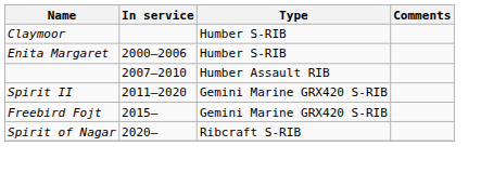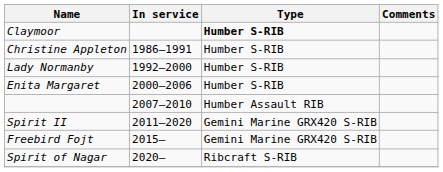Claymoor | Type: normal -> bold
+ row: Christine Appleton | 1986–1991 | Humber S-RIB
+ row: Lady Normanby | 1992–2000 | Humber S-RIB
